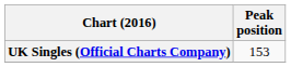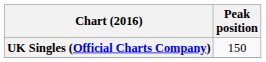UK Singles (Official Charts Company) | Peak position: 153 -> 150
